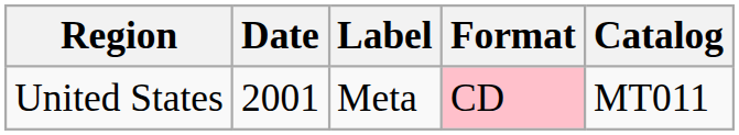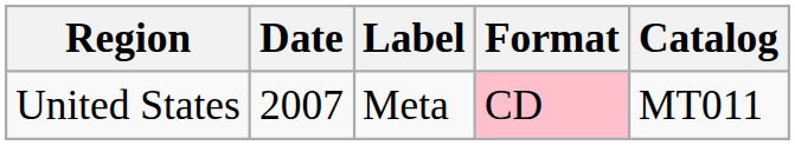United States | Date: 2001 -> 2007
